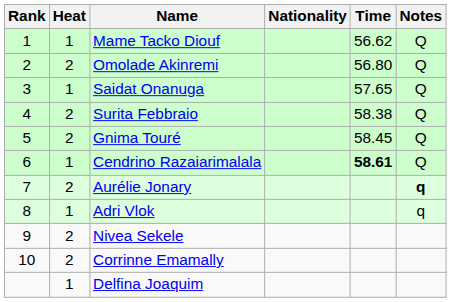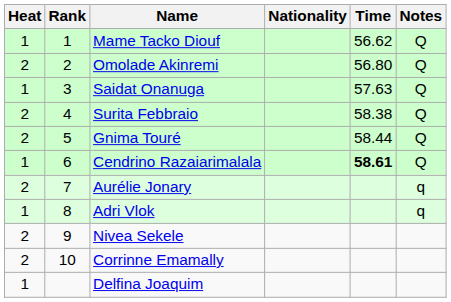columns swapped: Rank <-> Heat
Saidat Onanuga | Time: 57.65 -> 57.63
Gnima Touré | Time: 58.45 -> 58.44
Aurélie Jonary | Notes: bold -> normal
